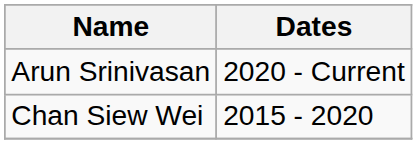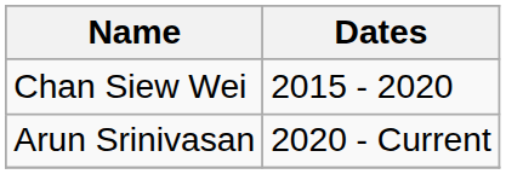rows swapped: Arun Srinivasan <-> Chan Siew Wei
